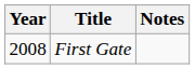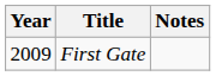First Gate | Year: 2008 -> 2009
